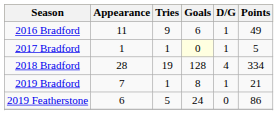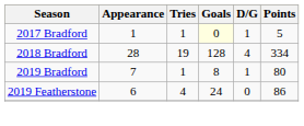- row: 2016 Bradford | 11 | 9 | 6 | 1 | 49
2019 Bradford | Points: 21 -> 80
2019 Featherstone | Tries: 5 -> 4
